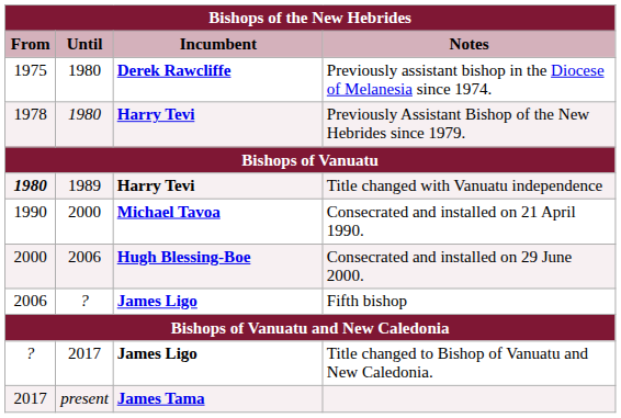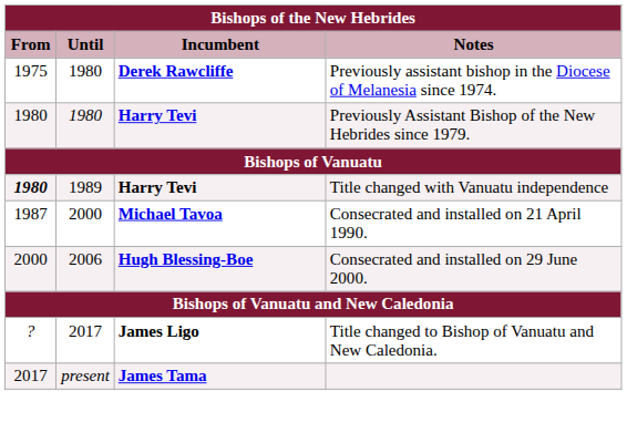Previously Assistant Bishop of the New Hebrides since 1979. | From: 1978 -> 1980
Consecrated and installed on 21 April 1990. | From: 1990 -> 1987
- row: 2006 | ? | James Ligo | Fifth bishop
